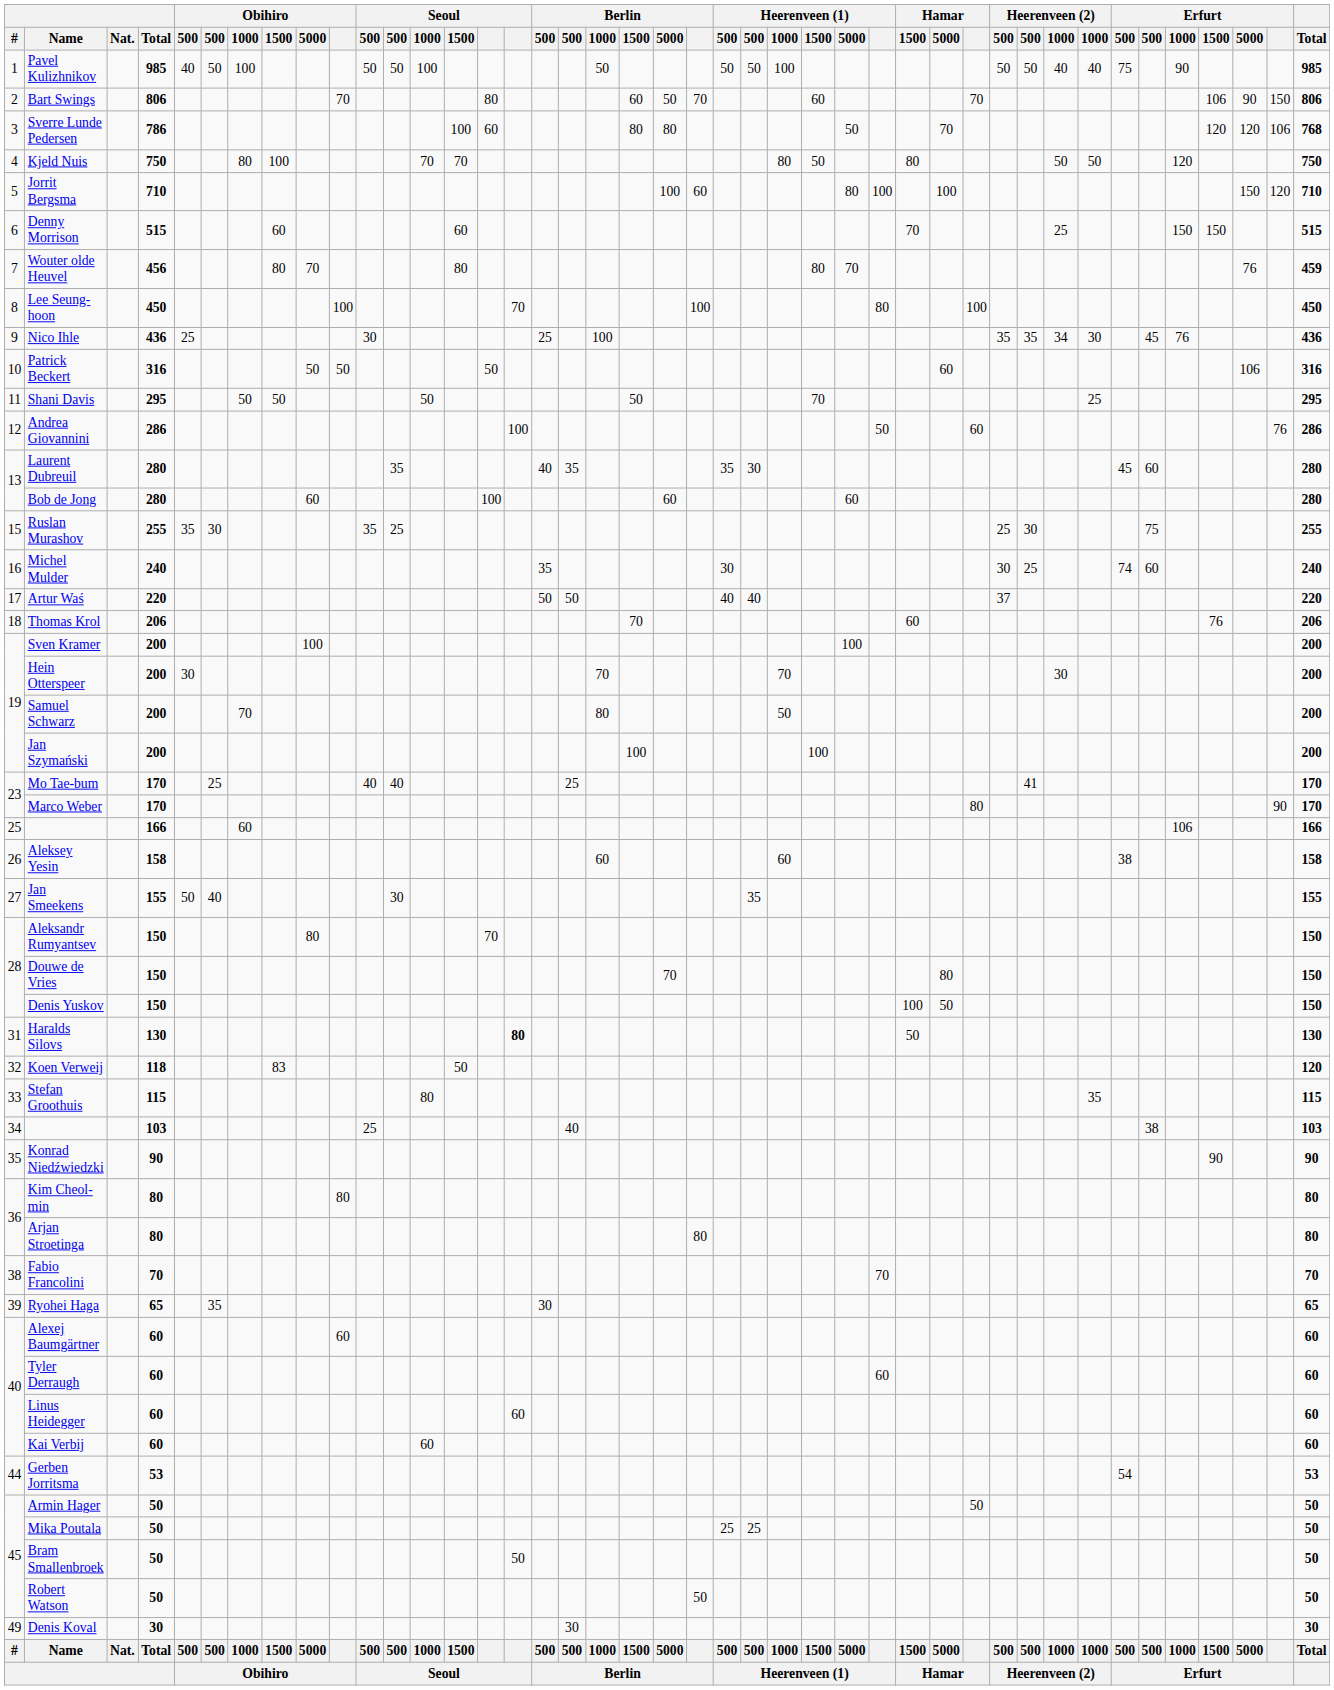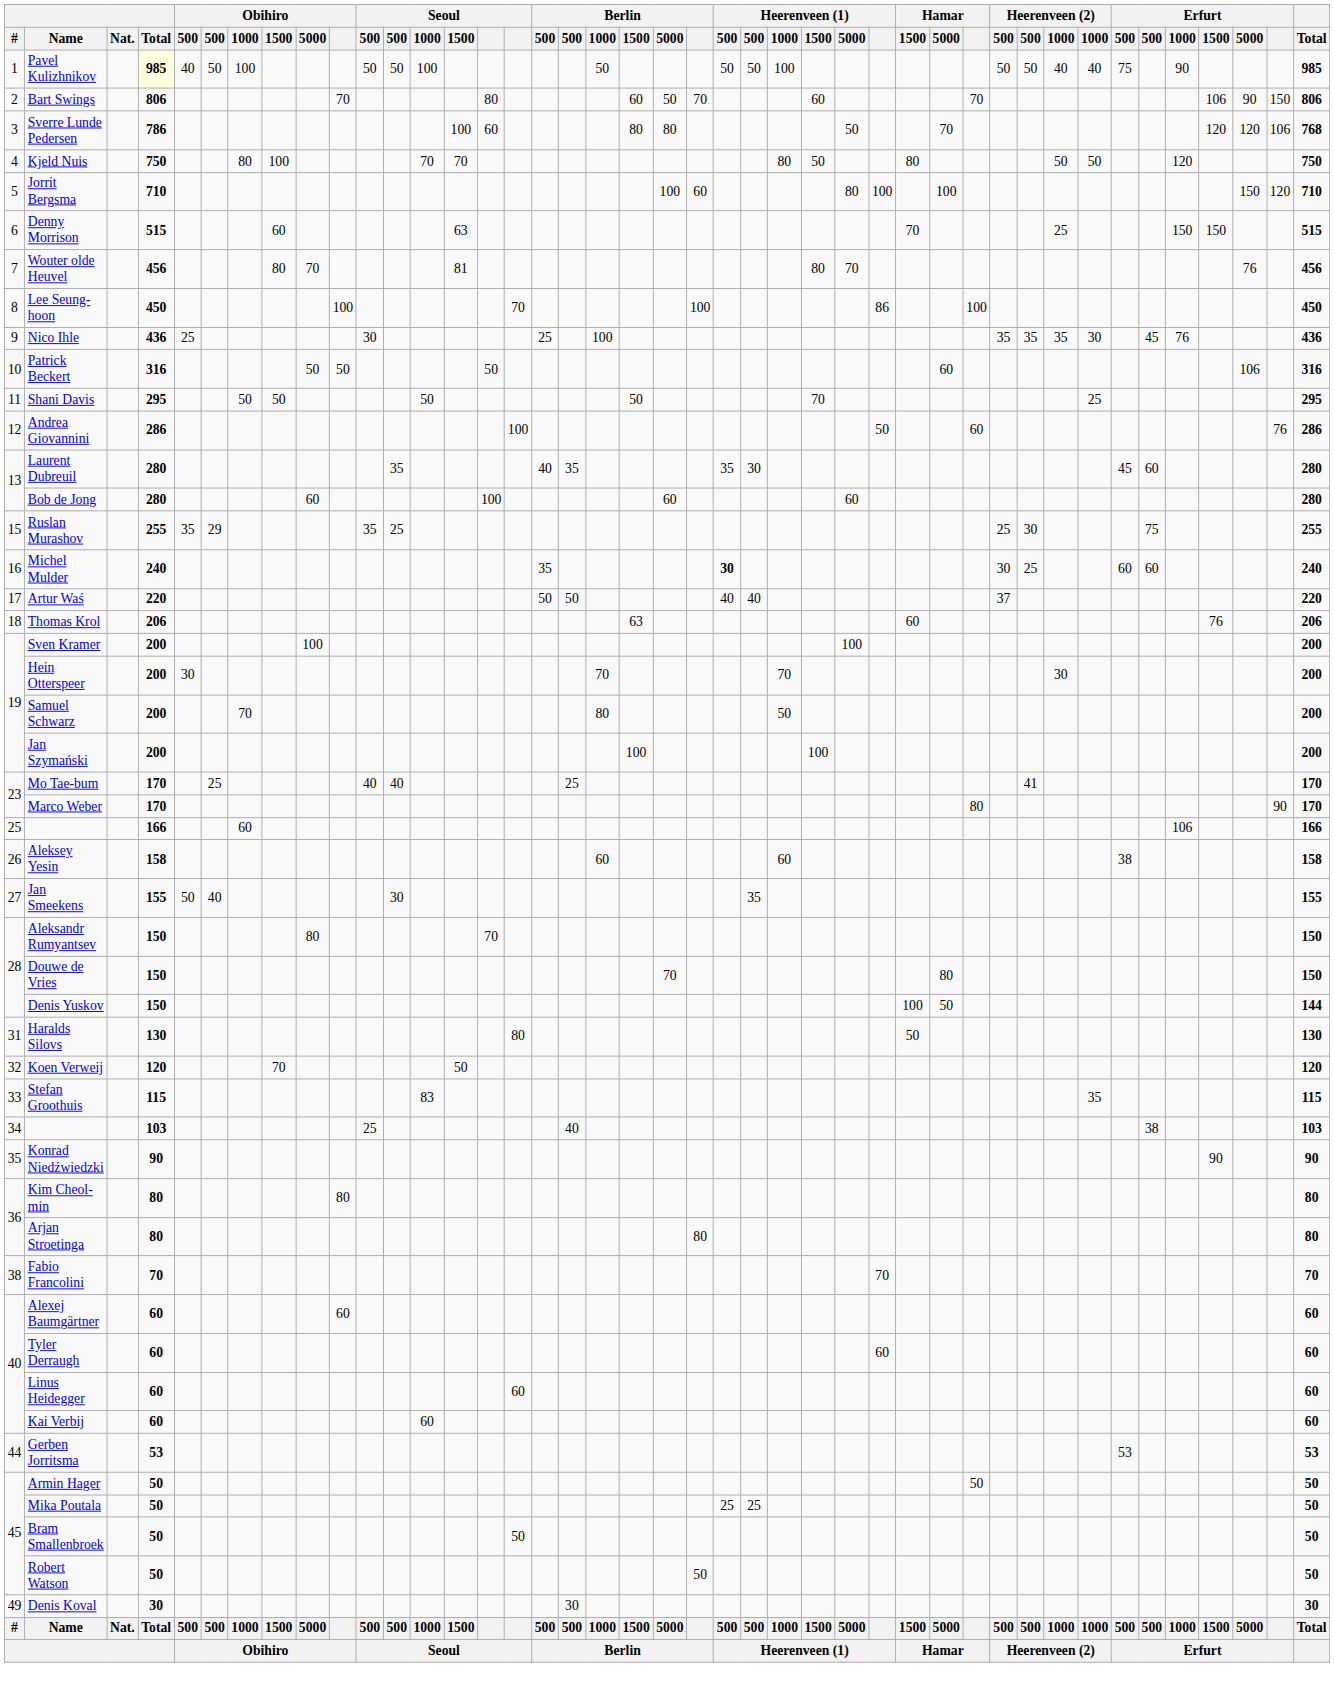Pavel Kulizhnikov | column 4: no background -> lightyellow background
Denny Morrison | Seoul / 1500: 60 -> 63
Wouter olde Heuvel | Seoul / 1500: 80 -> 81
Wouter olde Heuvel | column 42: 459 -> 456
Lee Seung-hoon | Heerenveen (1): 80 -> 86
Nico Ihle | column 34: 34 -> 35
Ruslan Murashov | column 6: 30 -> 29
Michel Mulder | column 23: normal -> bold
Michel Mulder | column 36: 74 -> 60
Thomas Krol | Berlin / 1500: 70 -> 63
Denis Yuskov | column 42: 150 -> 144
Haralds Silovs | column 16: bold -> normal
Koen Verweij | column 4: 118 -> 120
Koen Verweij | Obihiro / 1500: 83 -> 70
Stefan Groothuis | Seoul / 1000: 80 -> 83
- row: 39 | Ryohei Haga | 65 | 35 | 30 | 65
Gerben Jorritsma | column 36: 54 -> 53
